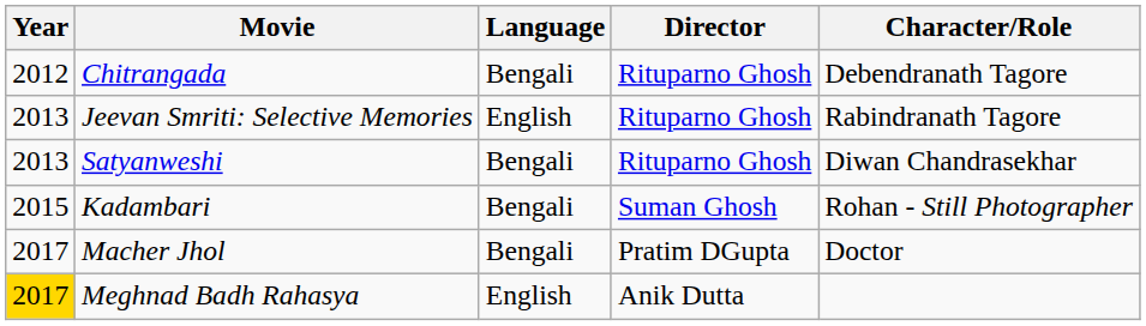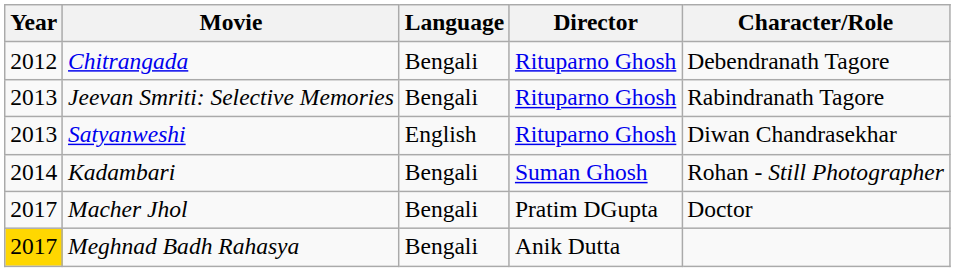Jeevan Smriti: Selective Memories | Language: English -> Bengali
Satyanweshi | Language: Bengali -> English
Kadambari | Year: 2015 -> 2014
Meghnad Badh Rahasya | Language: English -> Bengali
